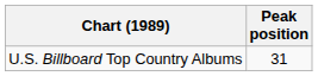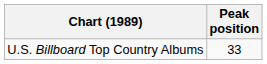U.S. Billboard Top Country Albums | Peak position: 31 -> 33
